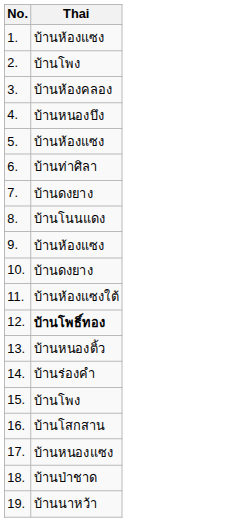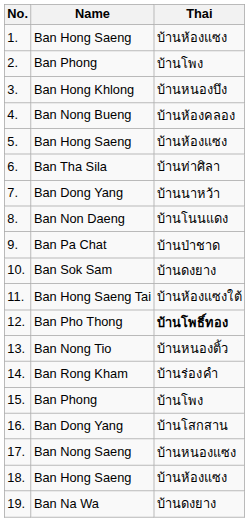+ column: Name | Ban Hong Saeng | Ban Phong | Ban Hong Khlong | Ban Nong Bueng | Ban Hong Saeng | Ban Tha Sila | Ban Dong Yang | Ban Non Daeng | Ban Pa Chat | Ban Sok Sam | Ban Hong Saeng Tai | Ban Pho Thong | Ban Nong Tio | Ban Rong Kham | Ban Phong | Ban Dong Yang | Ban Nong Saeng | Ban Hong Saeng | Ban Na Wa
3. | Thai: บ้านห้องคลอง -> บ้านหนองบึง
4. | Thai: บ้านหนองบึง -> บ้านห้องคลอง
7. | Thai: บ้านดงยาง -> บ้านนาหว้า
9. | Thai: บ้านห้องแซง -> บ้านป่าชาด
18. | Thai: บ้านป่าชาด -> บ้านห้องแซง
19. | Thai: บ้านนาหว้า -> บ้านดงยาง
